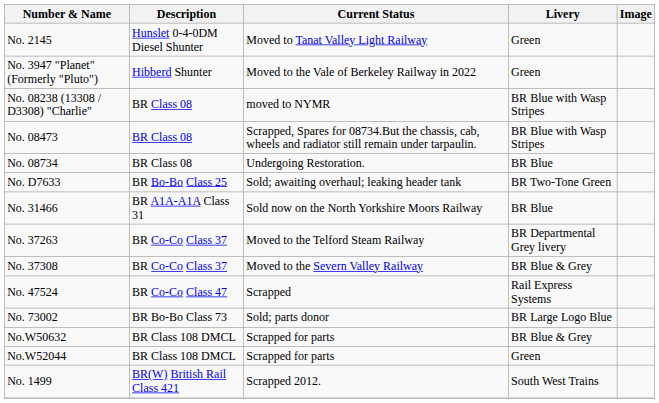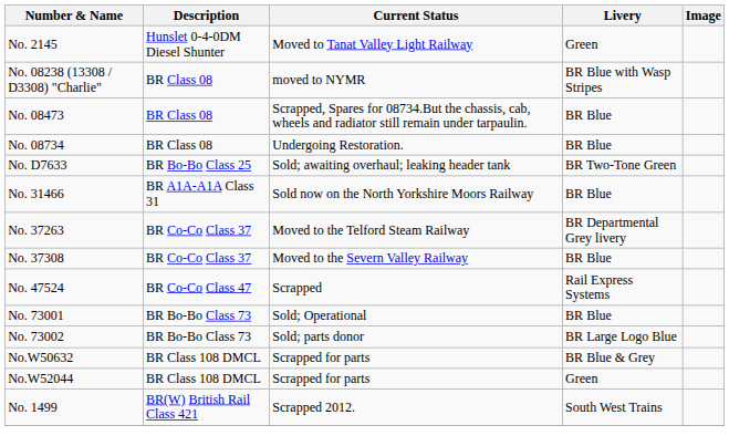- row: No. 3947 "Planet" (Formerly "Pluto") | Hibberd Shunter | Moved to the Vale of Berkeley Railway in 2022 | Green
No. 08473 | Livery: BR Blue with Wasp Stripes -> BR Blue
No. 37308 | Livery: BR Blue & Grey -> BR Blue
+ row: No. 73001 | BR Bo-Bo Class 73 | Sold; Operational | BR Blue
